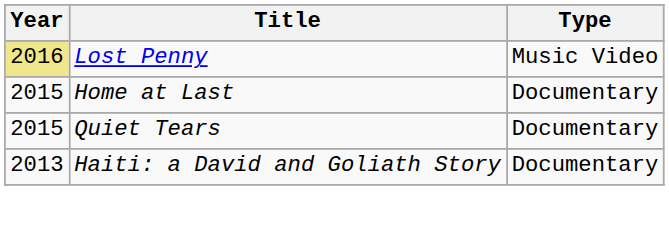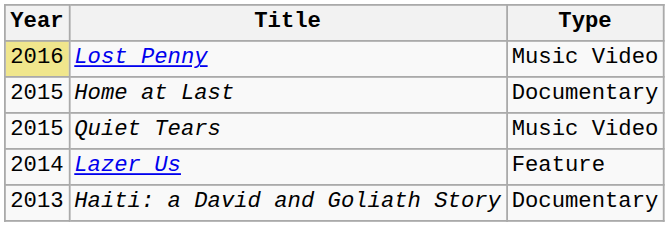Quiet Tears | Type: Documentary -> Music Video
+ row: 2014 | Lazer Us | Feature
